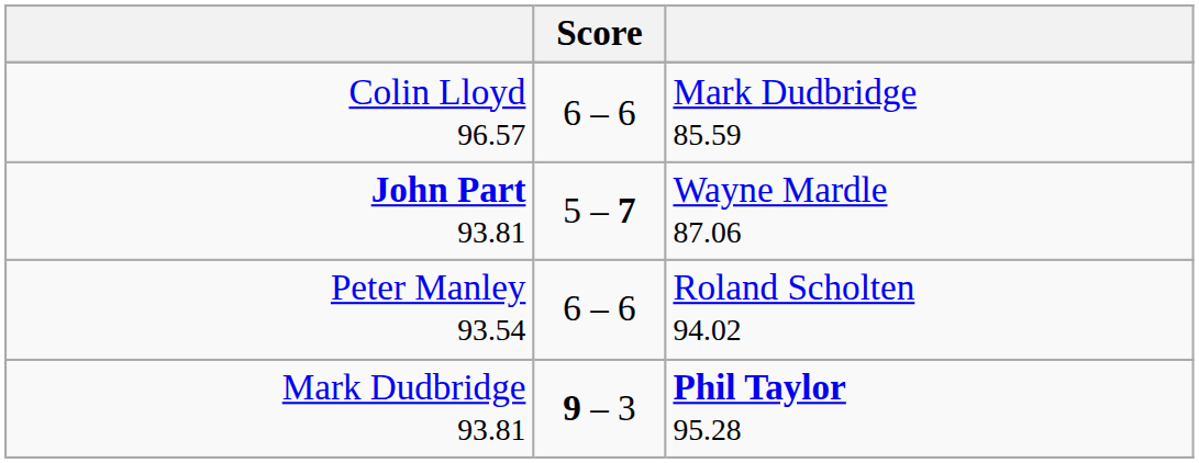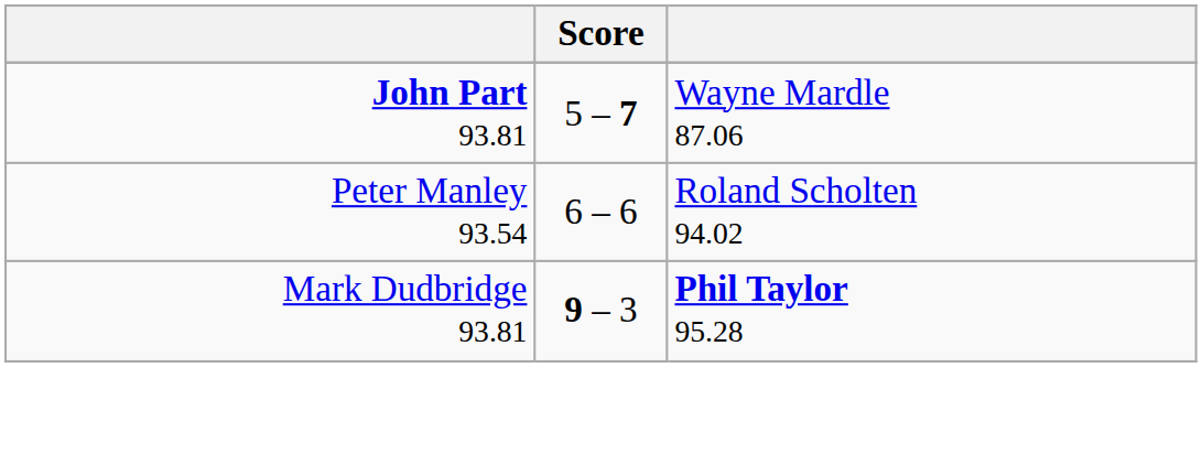- row: Colin Lloyd 96.57 | 6 – 6 | Mark Dudbridge 85.59
